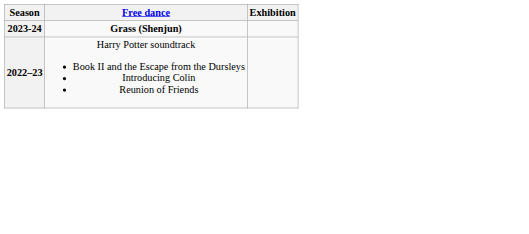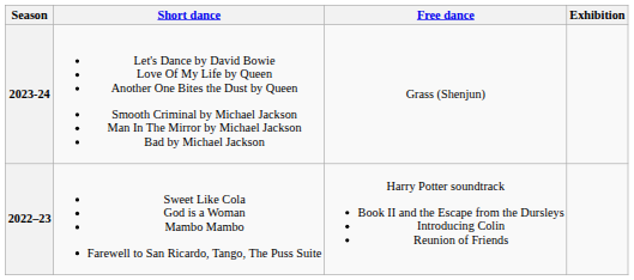+ column: Short dance | Let's Dance by David Bowie Love Of My Life by Queen Another One Bites the Dust by Queen Smooth Criminal by Michael Jackson Man In The Mirror by Michael Jackson Bad by Michael Jackson | Sweet Like Cola God is a Woman Mambo Mambo Farewell to San Ricardo, Tango, The Puss Suite
2023-24 | Free dance: bold -> normal
